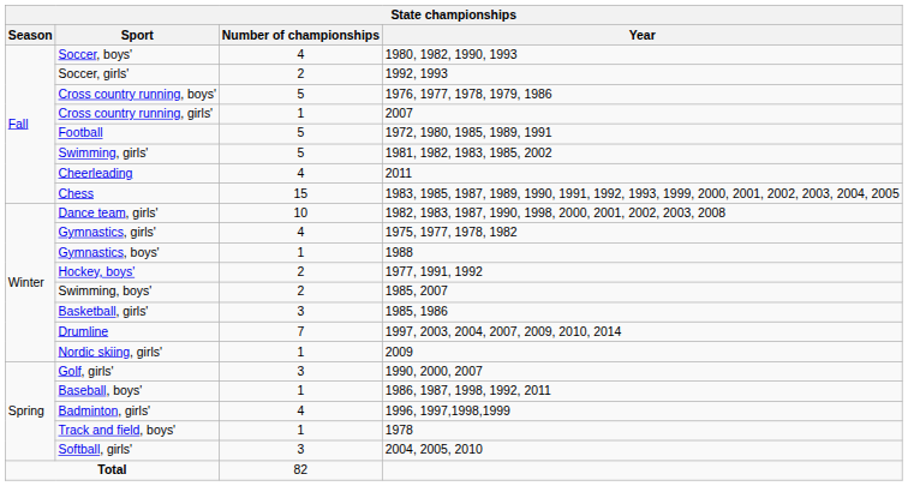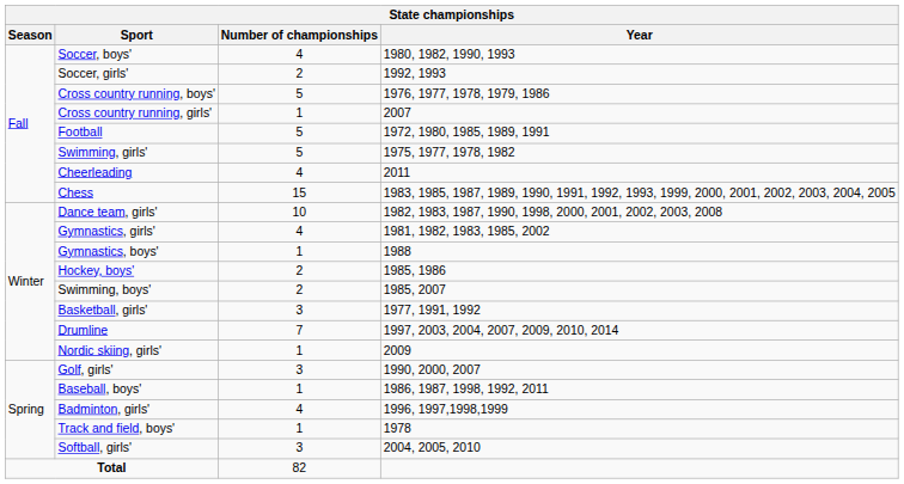Swimming, girls' | Year: 1981, 1982, 1983, 1985, 2002 -> 1975, 1977, 1978, 1982
Gymnastics, girls' | Year: 1975, 1977, 1978, 1982 -> 1981, 1982, 1983, 1985, 2002
Hockey, boys' | Year: 1977, 1991, 1992 -> 1985, 1986
Basketball, girls' | Year: 1985, 1986 -> 1977, 1991, 1992
